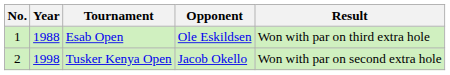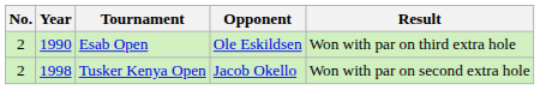Esab Open | No.: 1 -> 2
Esab Open | Year: 1988 -> 1990
